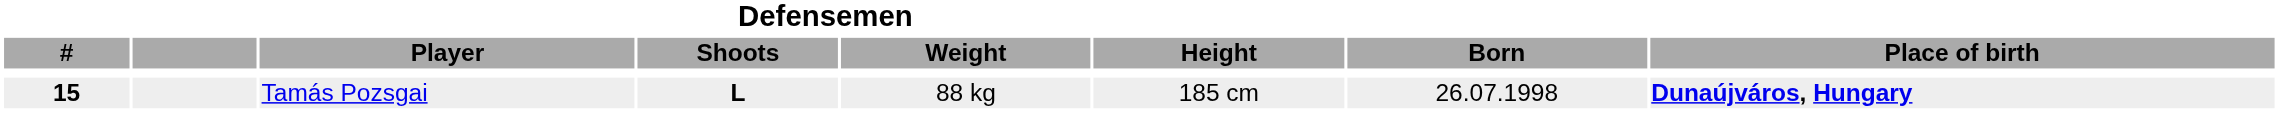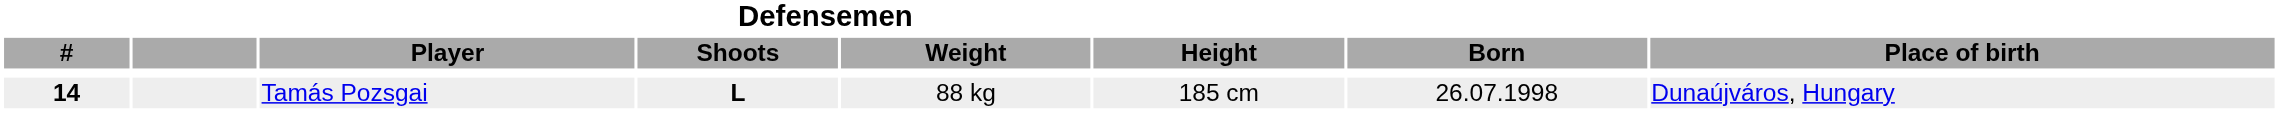Tamás Pozsgai | Defensemen / #: 15 -> 14
Tamás Pozsgai | Place of birth: bold -> normal
